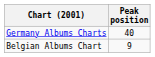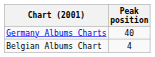Belgian Albums Chart | Peak position: 9 -> 4
